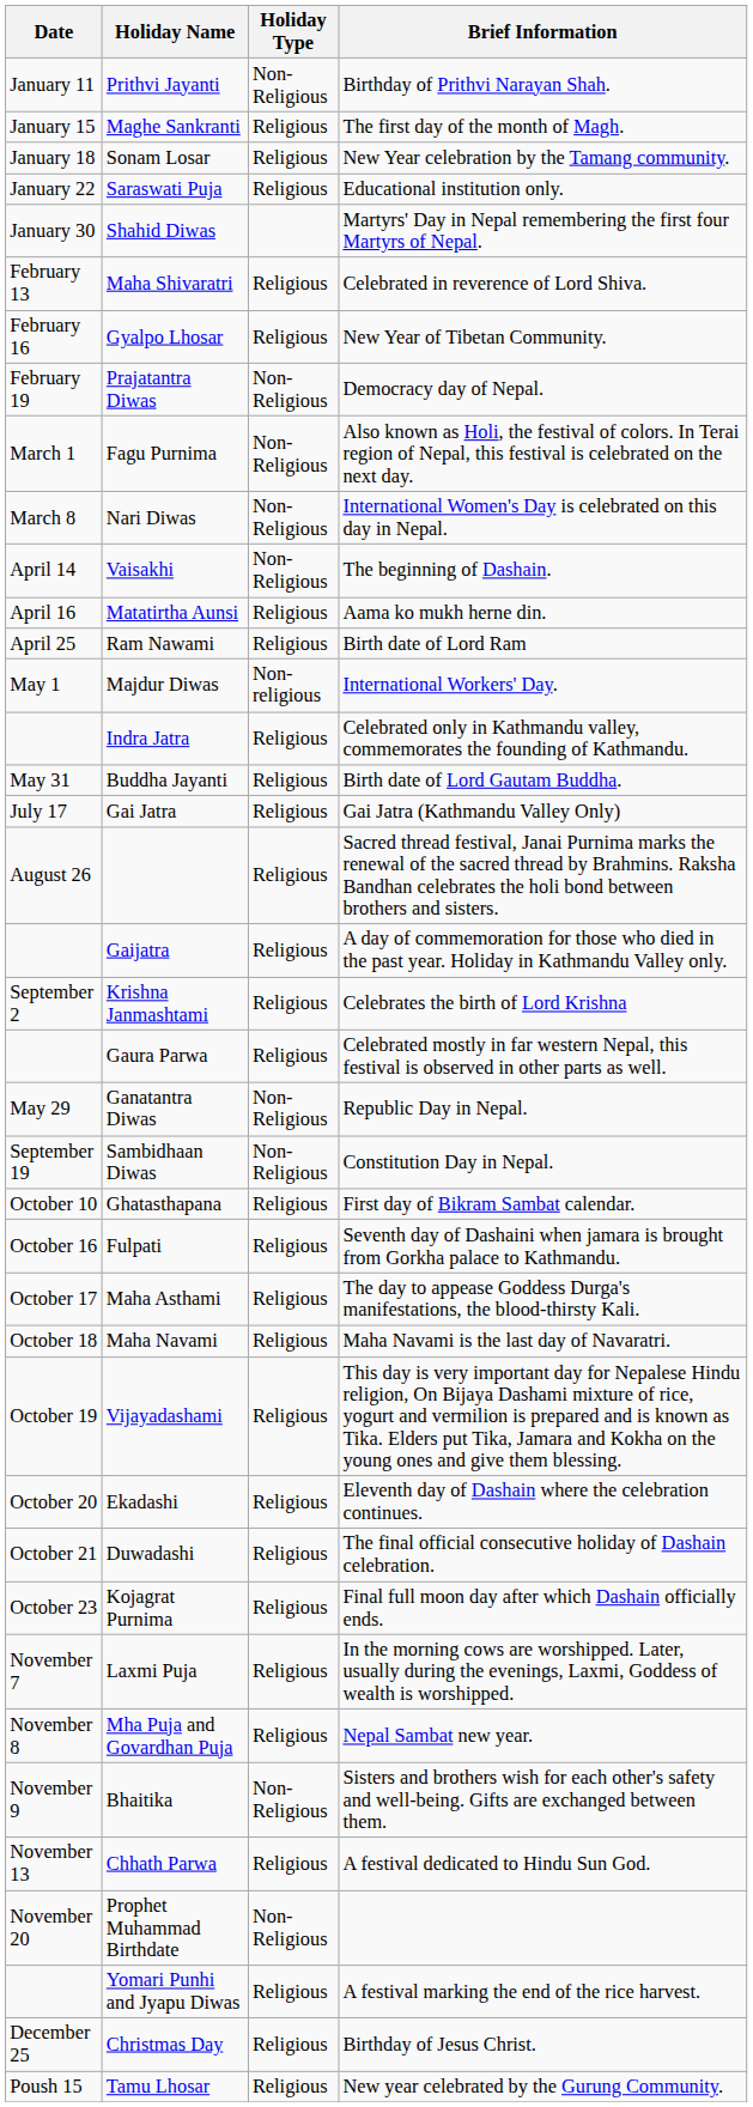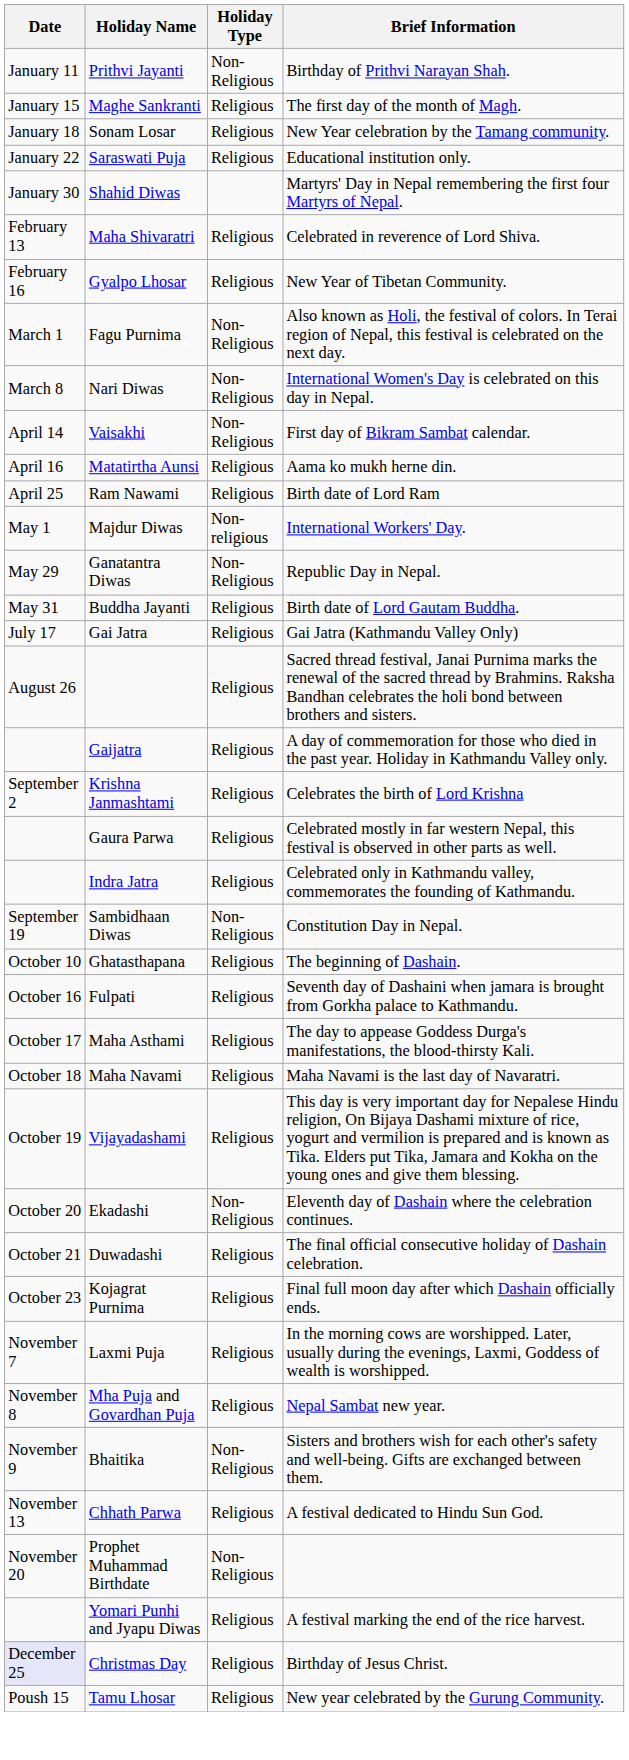- row: February 19 | Prajatantra Diwas | Non-Religious | Democracy day of Nepal.
Vaisakhi | Brief Information: The beginning of Dashain. -> First day of Bikram Sambat calendar.
rows swapped: Ganatantra Diwas <-> Indra Jatra
Ghatasthapana | Brief Information: First day of Bikram Sambat calendar. -> The beginning of Dashain.
Ekadashi | Holiday Type: Religious -> Non-Religious
Christmas Day | Date: no background -> lavender background
